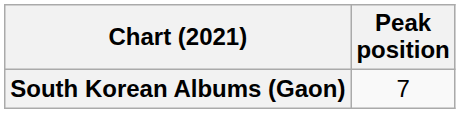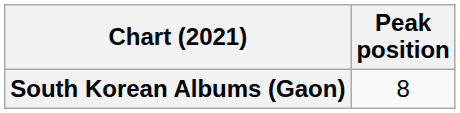South Korean Albums (Gaon) | Peak position: 7 -> 8
